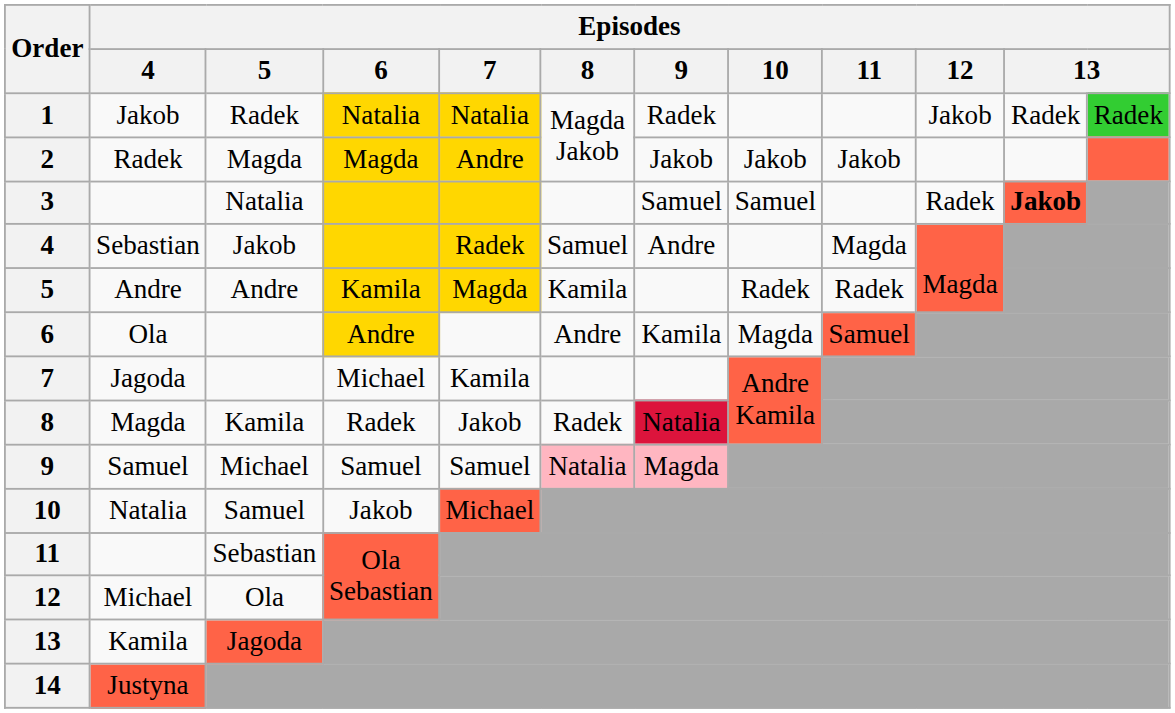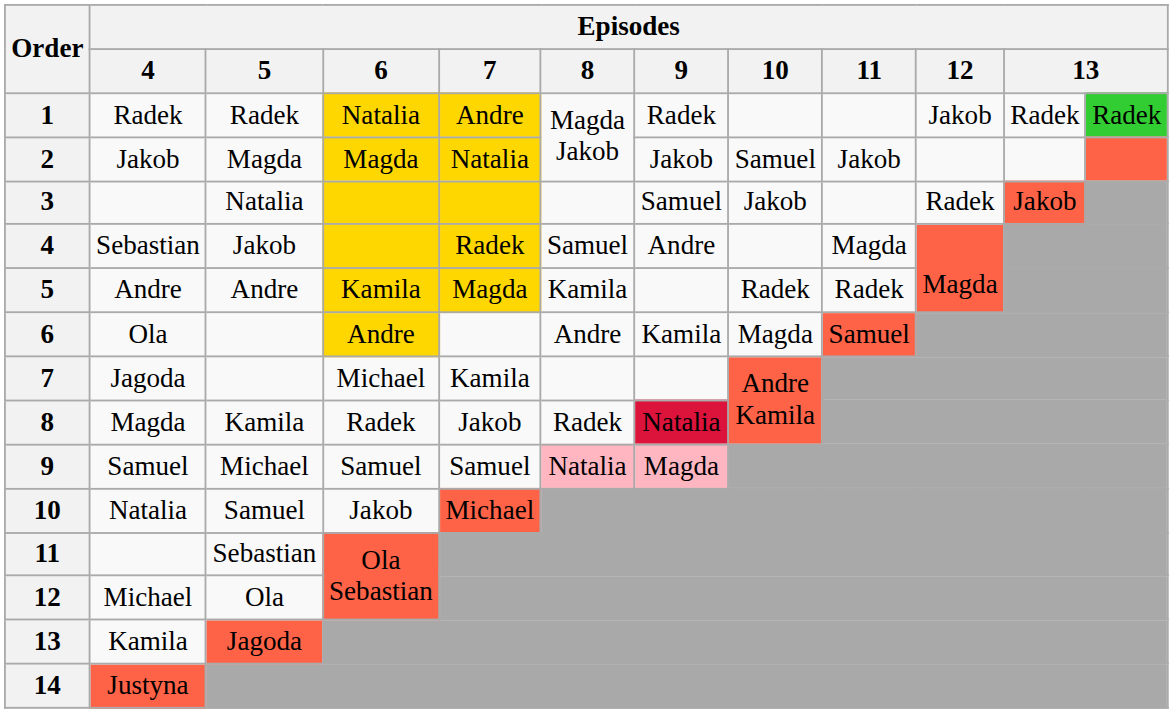1 | Episodes / 4: Jakob -> Radek
1 | Episodes / 7: Natalia -> Andre
2 | Episodes / 4: Radek -> Jakob
2 | Episodes / 7: Andre -> Natalia
2 | Episodes / 10: Jakob -> Samuel
3 | Episodes / 10: Samuel -> Jakob
3 | column 11: bold -> normal
